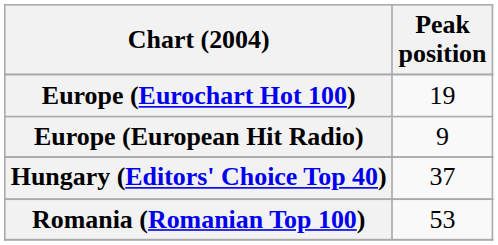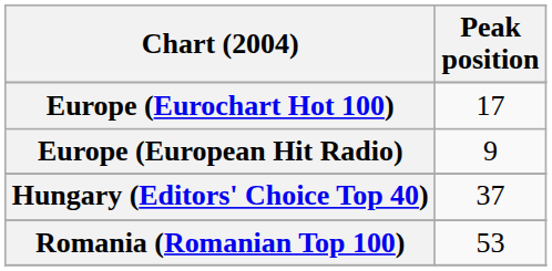Europe (Eurochart Hot 100) | Peak position: 19 -> 17
